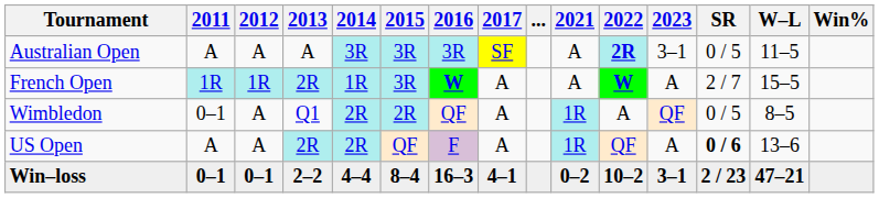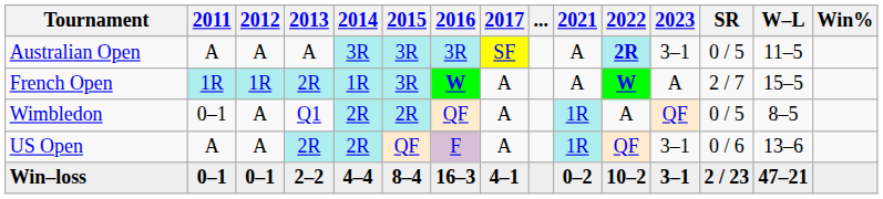US Open | 2023: A -> 3–1
US Open | SR: bold -> normal
